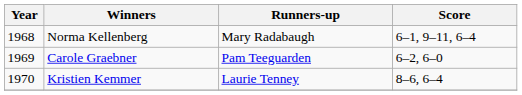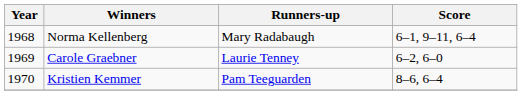Carole Graebner | Runners-up: Pam Teeguarden -> Laurie Tenney
Kristien Kemmer | Runners-up: Laurie Tenney -> Pam Teeguarden
